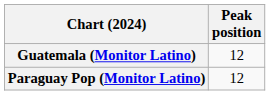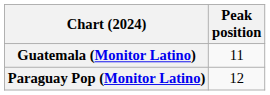Guatemala (Monitor Latino) | Peak position: 12 -> 11
